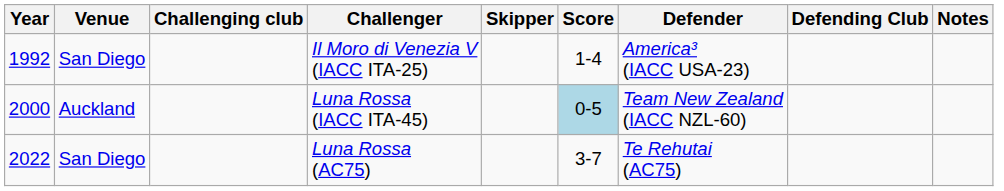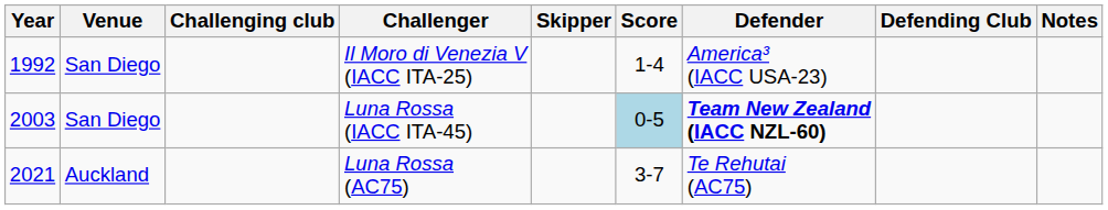Luna Rossa (IACC ITA-45) | Year: 2000 -> 2003
Luna Rossa (IACC ITA-45) | Venue: Auckland -> San Diego
Luna Rossa (IACC ITA-45) | Defender: normal -> bold
Luna Rossa (AC75) | Year: 2022 -> 2021
Luna Rossa (AC75) | Venue: San Diego -> Auckland
